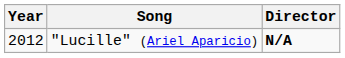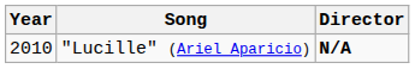"Lucille" (Ariel Aparicio) | Year: 2012 -> 2010
